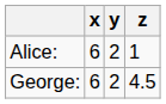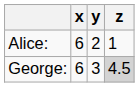George: | y: 2 -> 3
George: | z: no background -> lightgrey background
